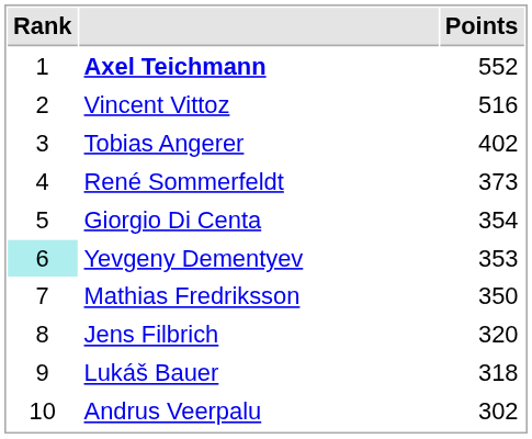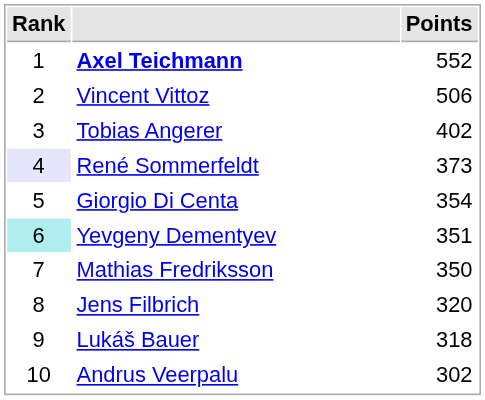Vincent Vittoz | Points: 516 -> 506
René Sommerfeldt | Rank: no background -> lavender background
Yevgeny Dementyev | Points: 353 -> 351
